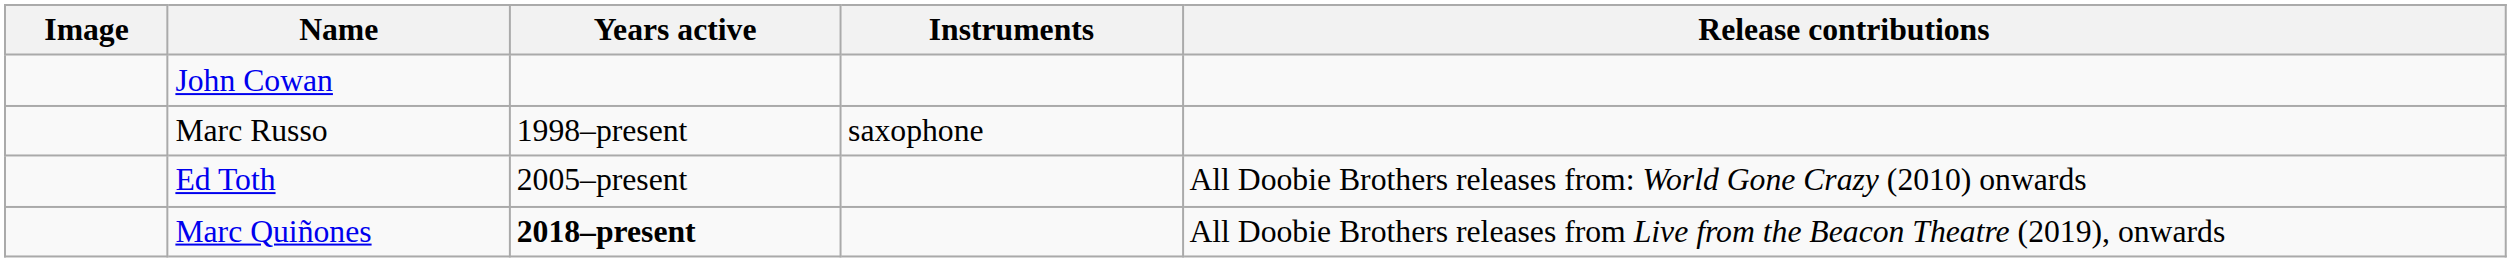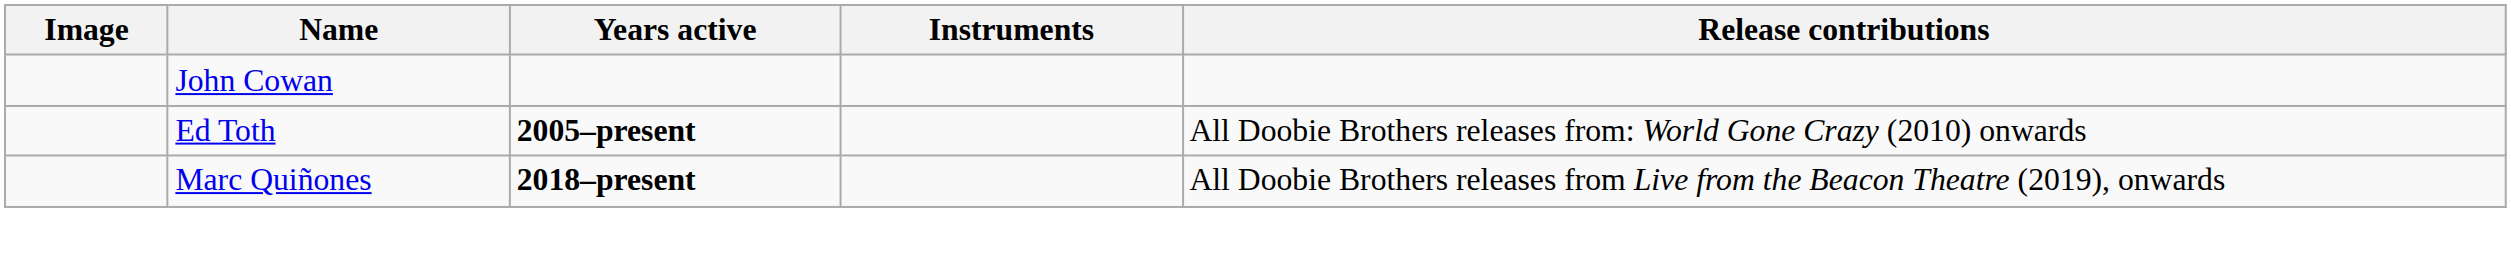- row: Marc Russo | 1998–present | saxophone
Ed Toth | Years active: normal -> bold
